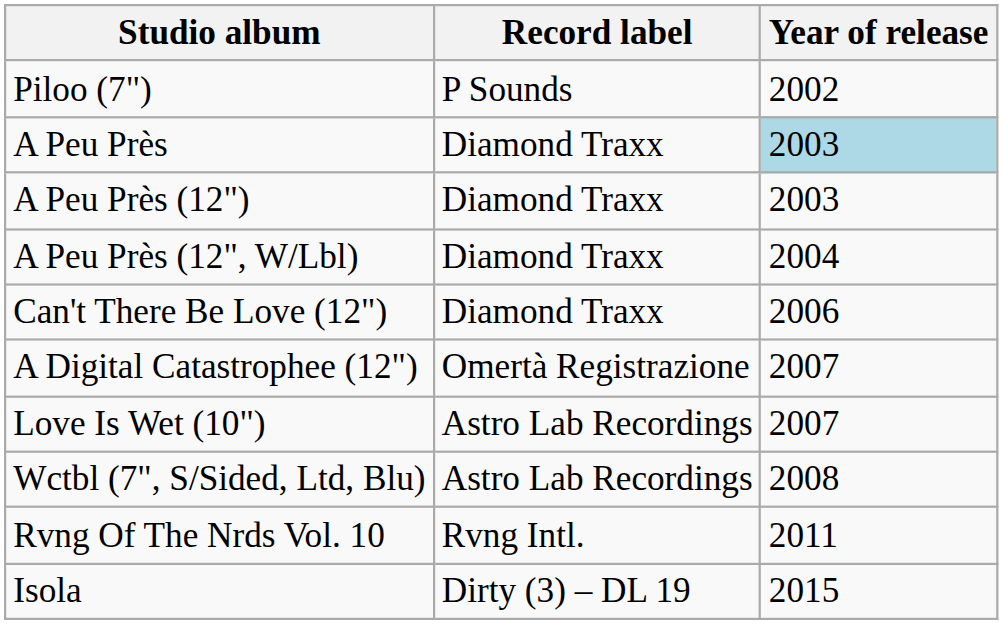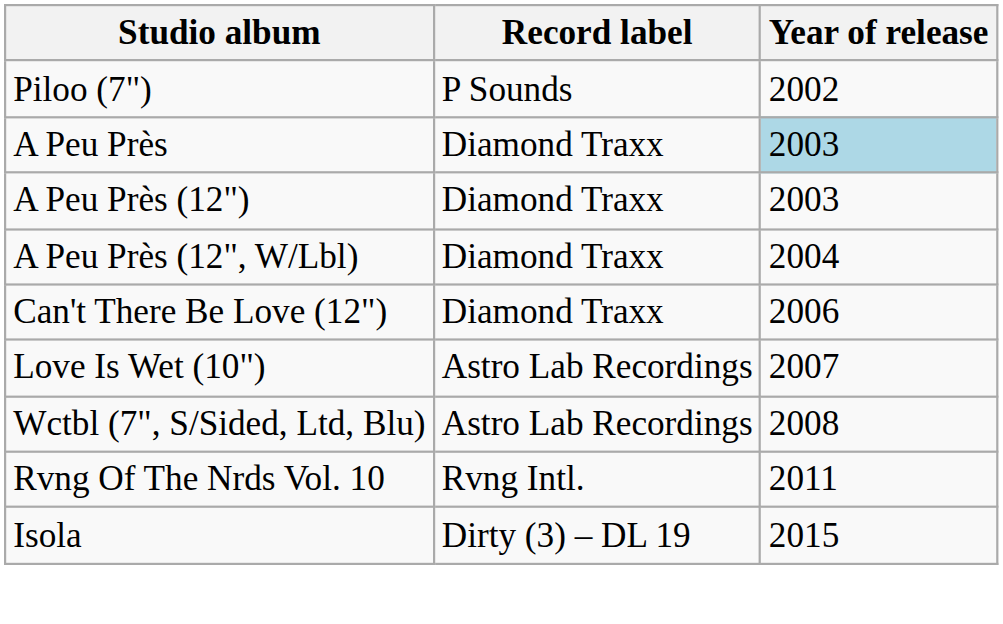- row: A Digital Catastrophee (12") | Omertà Registrazione | 2007
